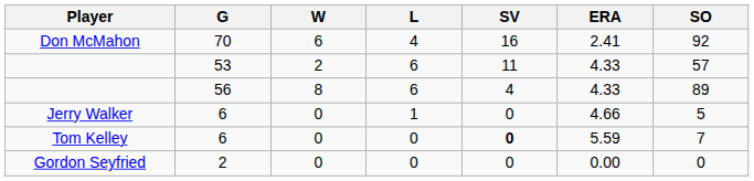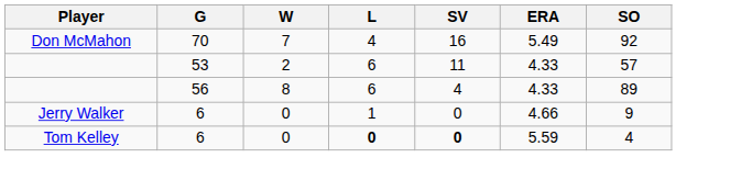Don McMahon | W: 6 -> 7
Don McMahon | ERA: 2.41 -> 5.49
Jerry Walker | SO: 5 -> 9
Tom Kelley | L: normal -> bold
Tom Kelley | SO: 7 -> 4
- row: Gordon Seyfried | 2 | 0 | 0 | 0 | 0.00 | 0
